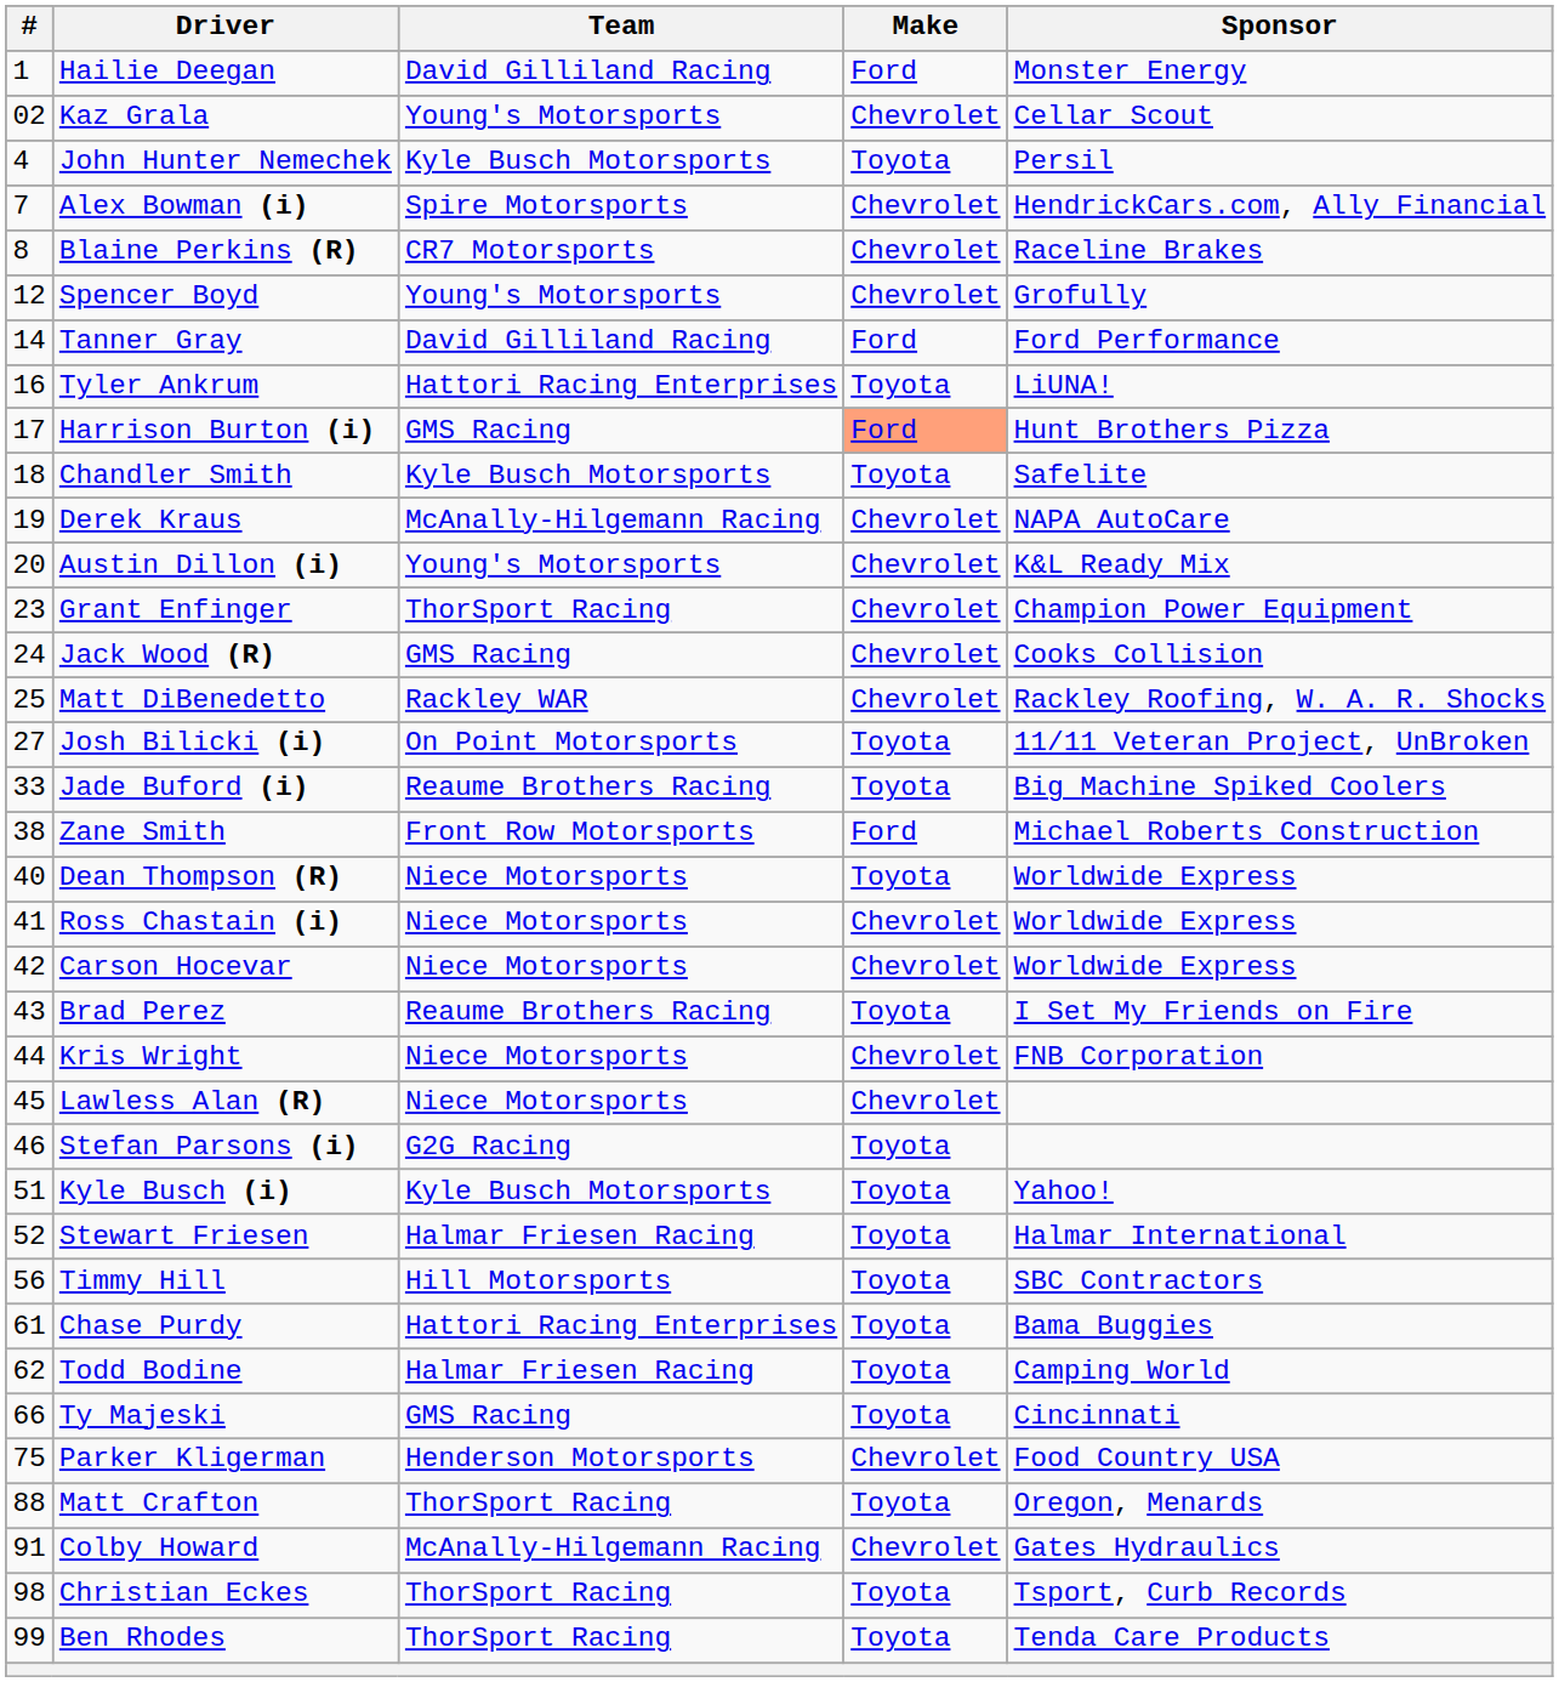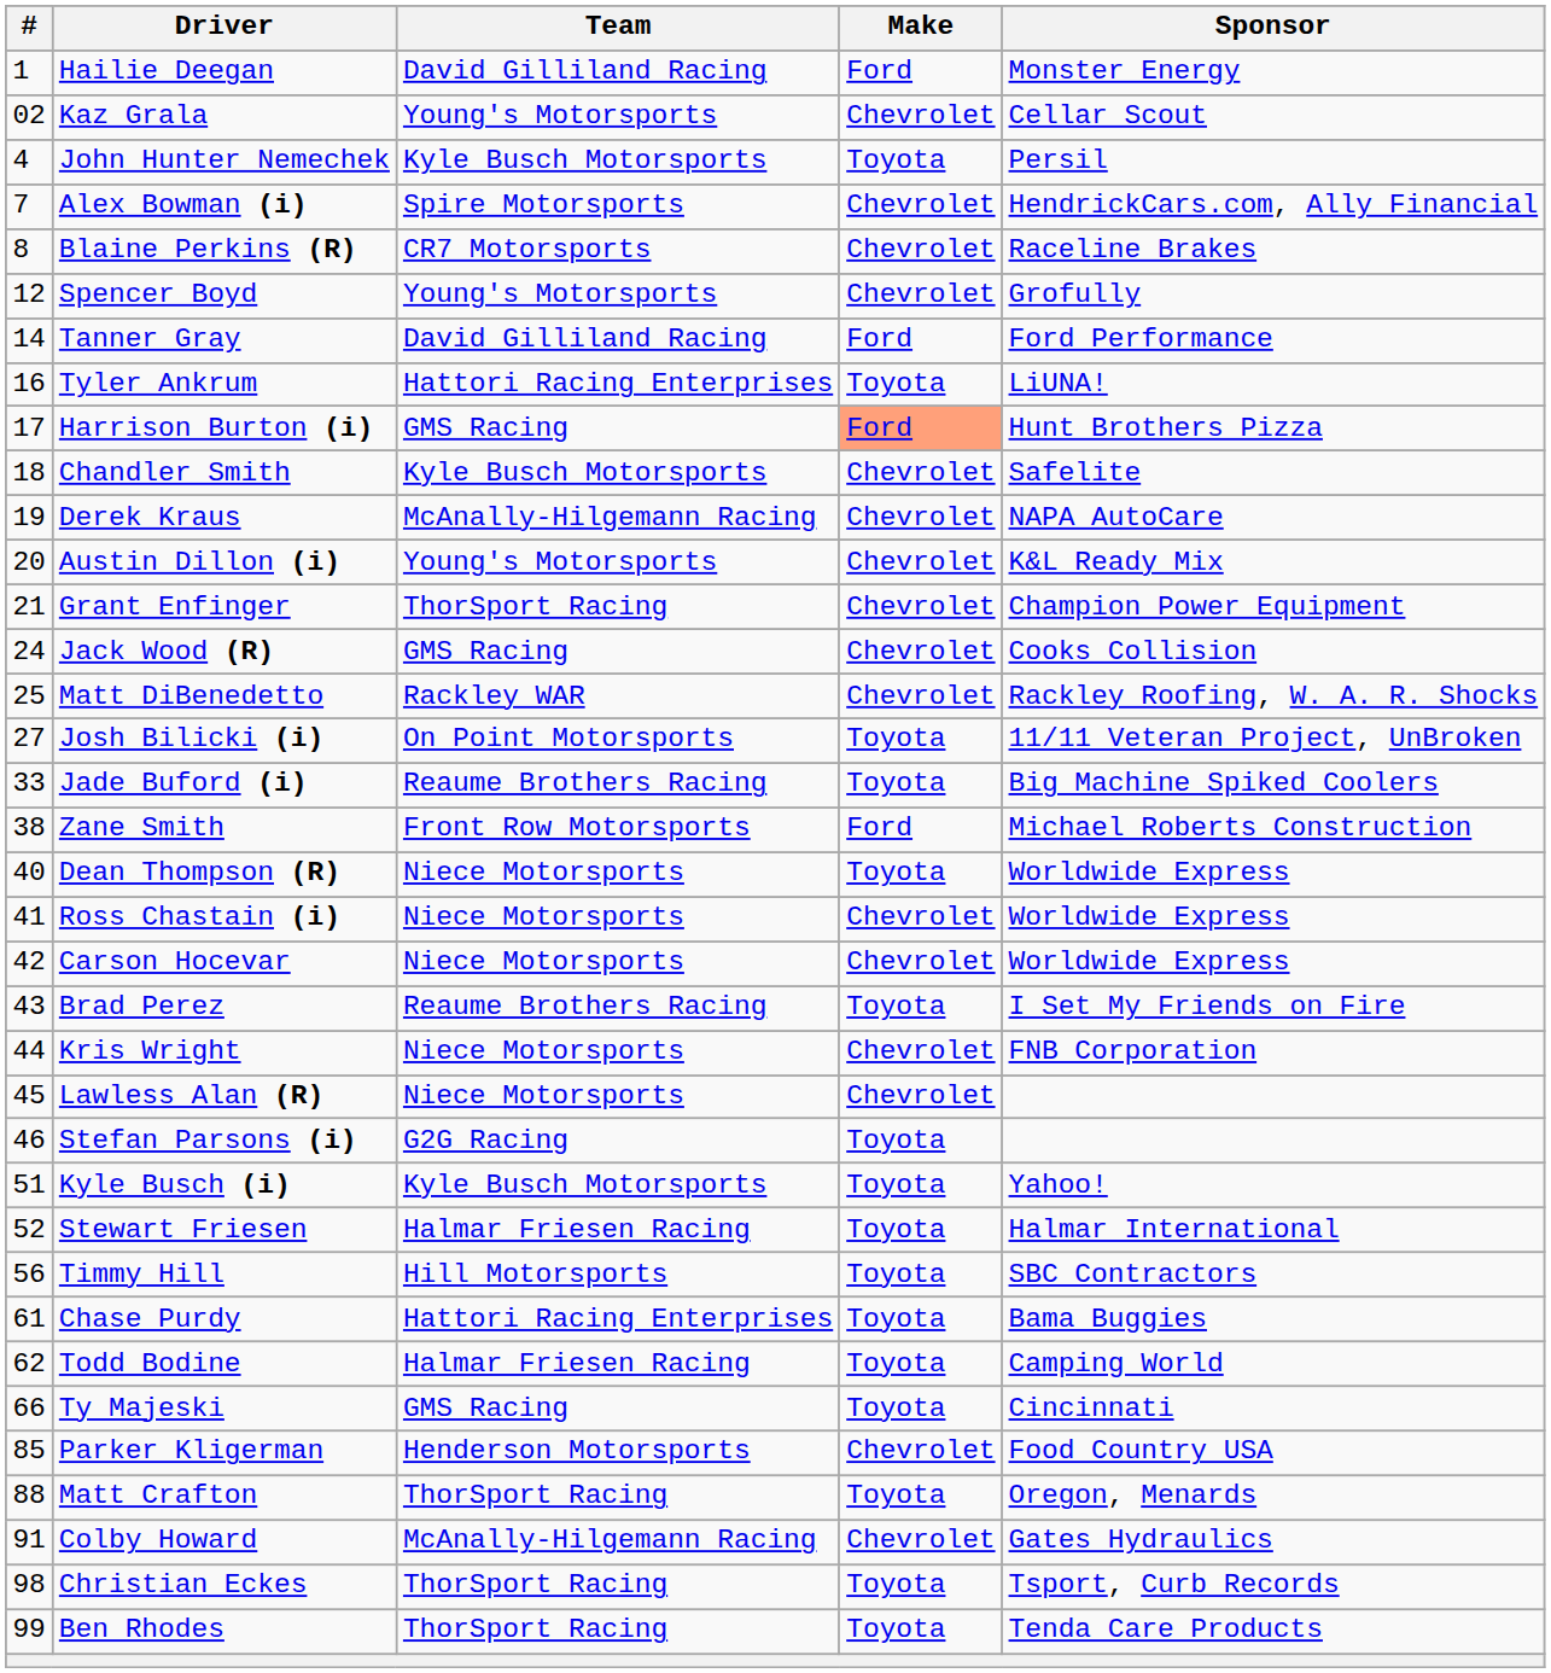Chandler Smith | Make: Toyota -> Chevrolet
Grant Enfinger | #: 23 -> 21
Parker Kligerman | #: 75 -> 85
